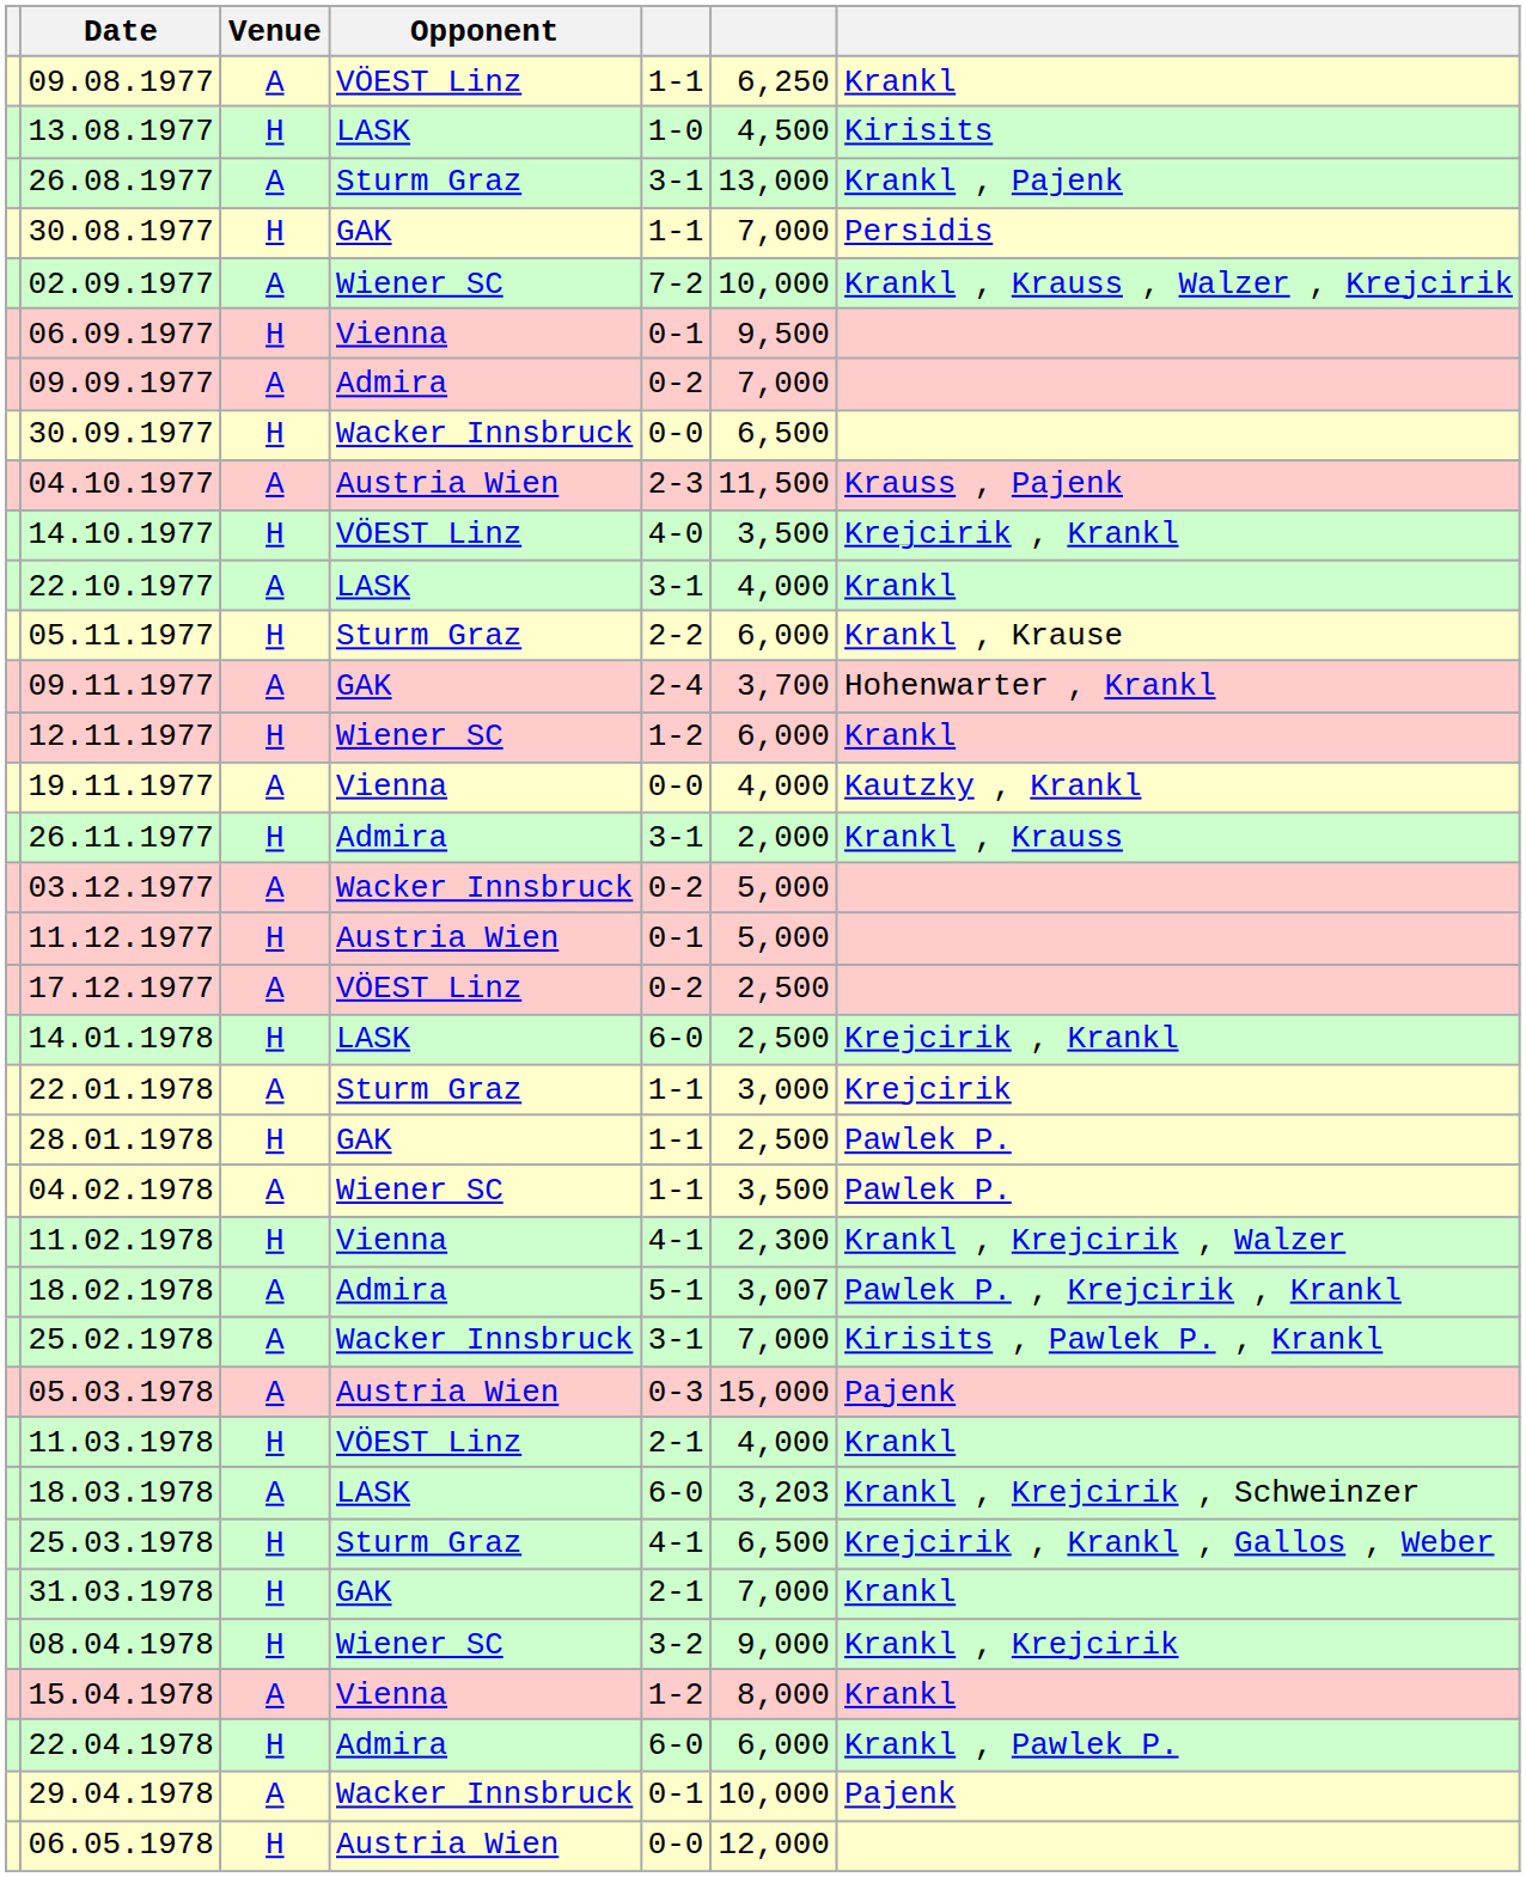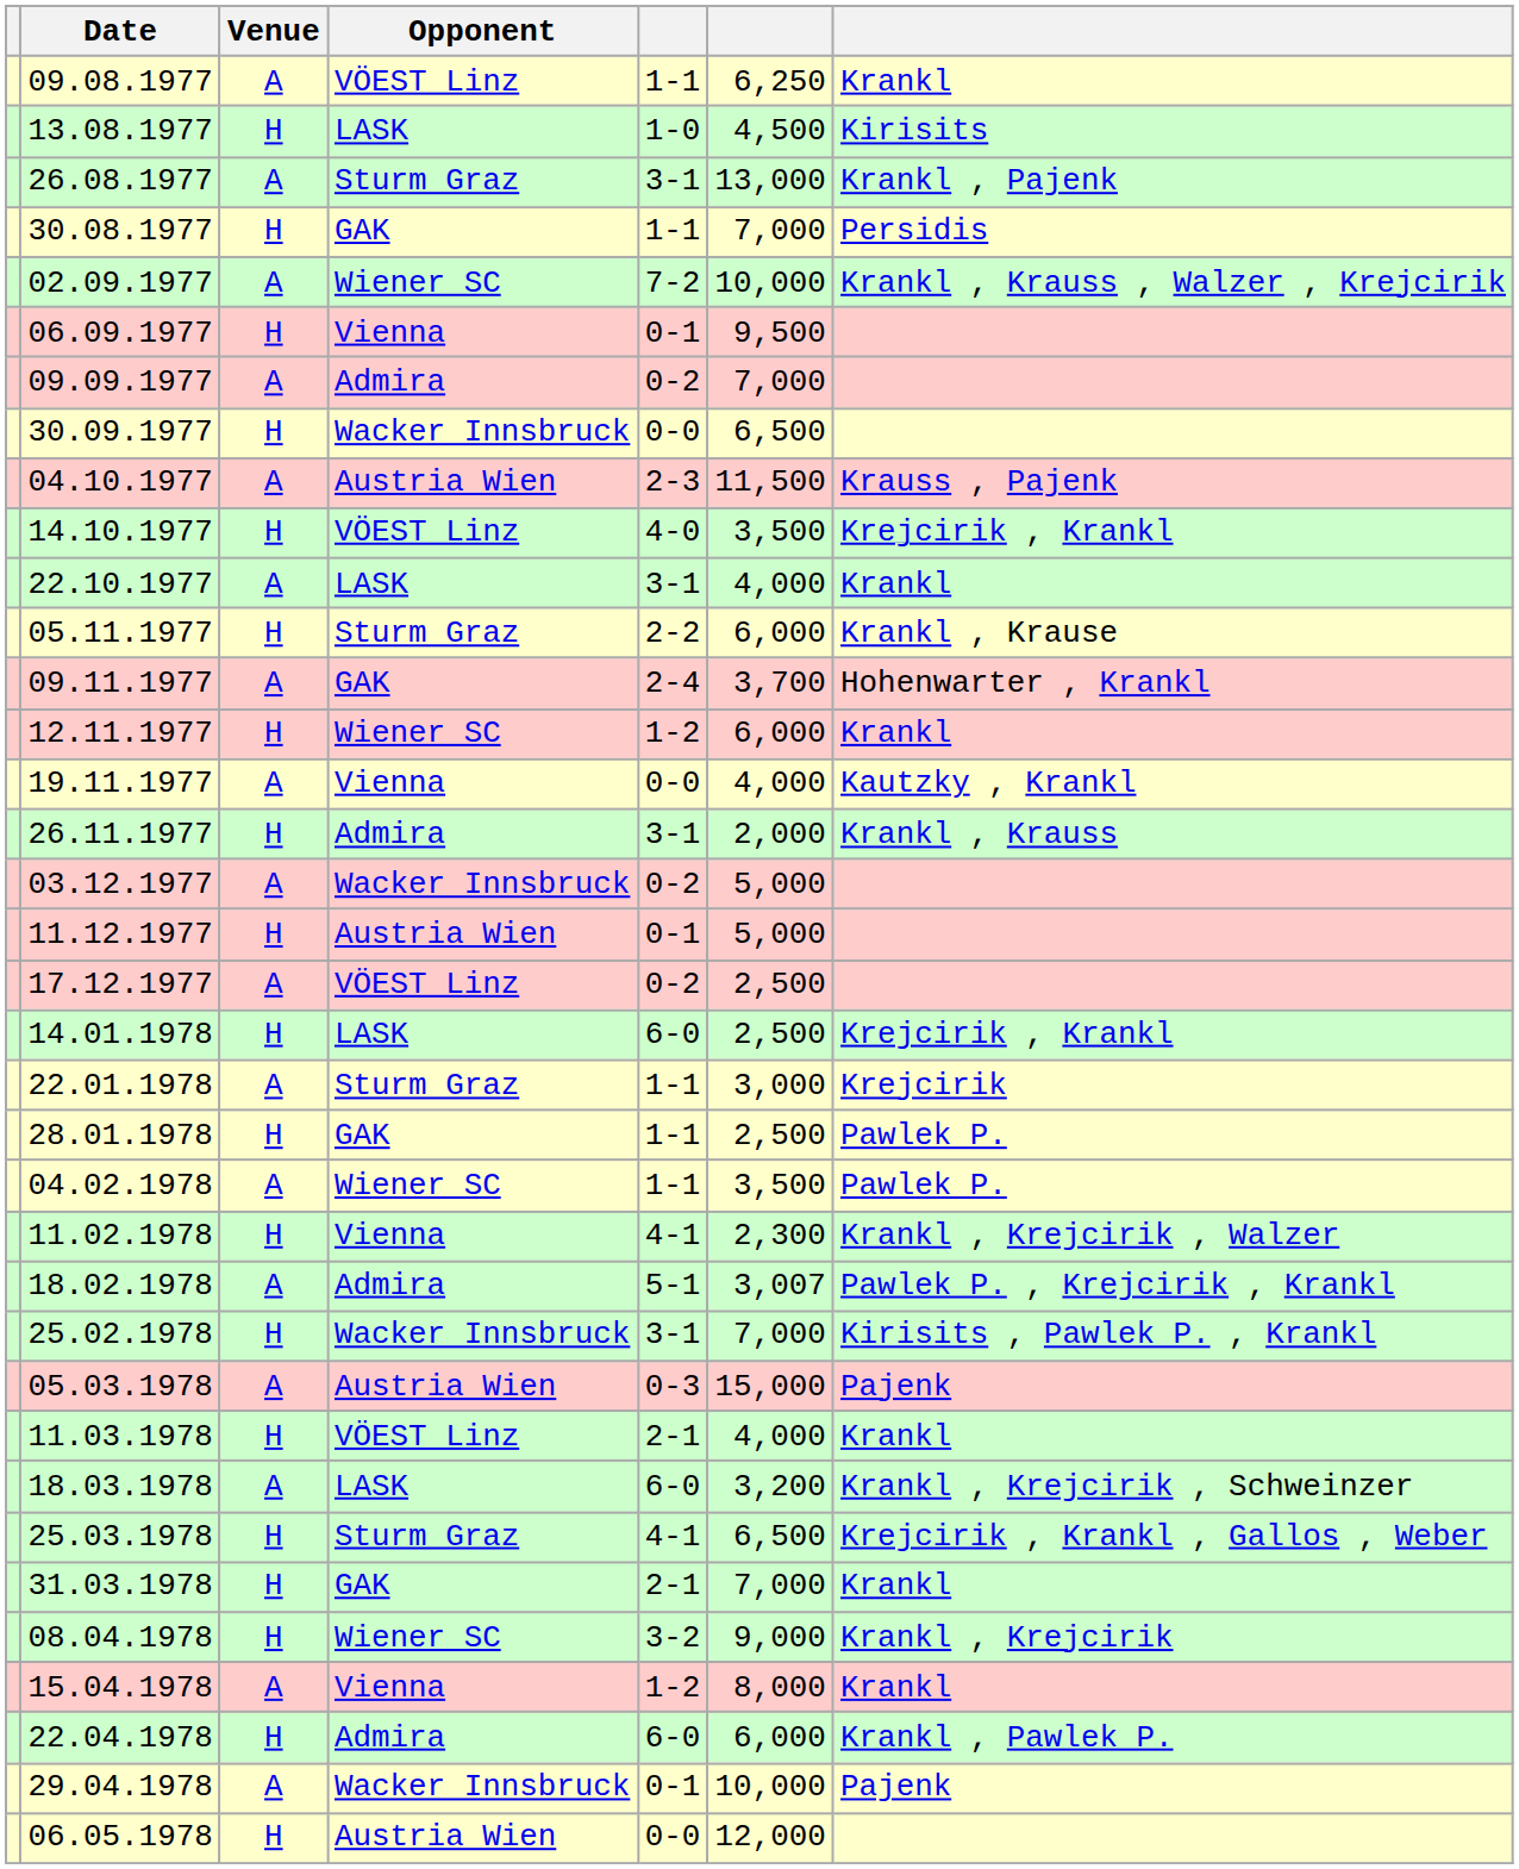25.02.1978 | Venue: A -> H
18.03.1978 | column 6: 3,203 -> 3,200
